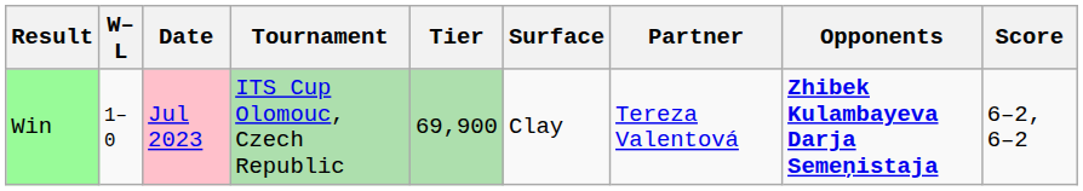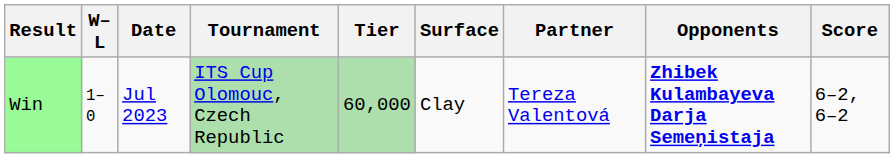Win | Date: pink background -> no background
Win | Tier: 69,900 -> 60,000
